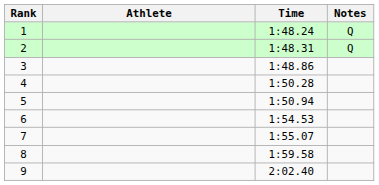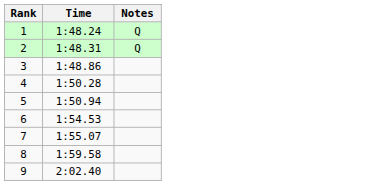- column: Athlete
